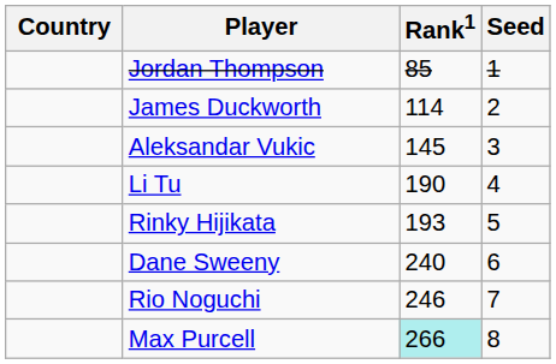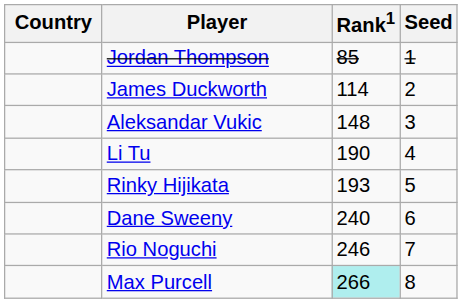Aleksandar Vukic | Rank1: 145 -> 148
